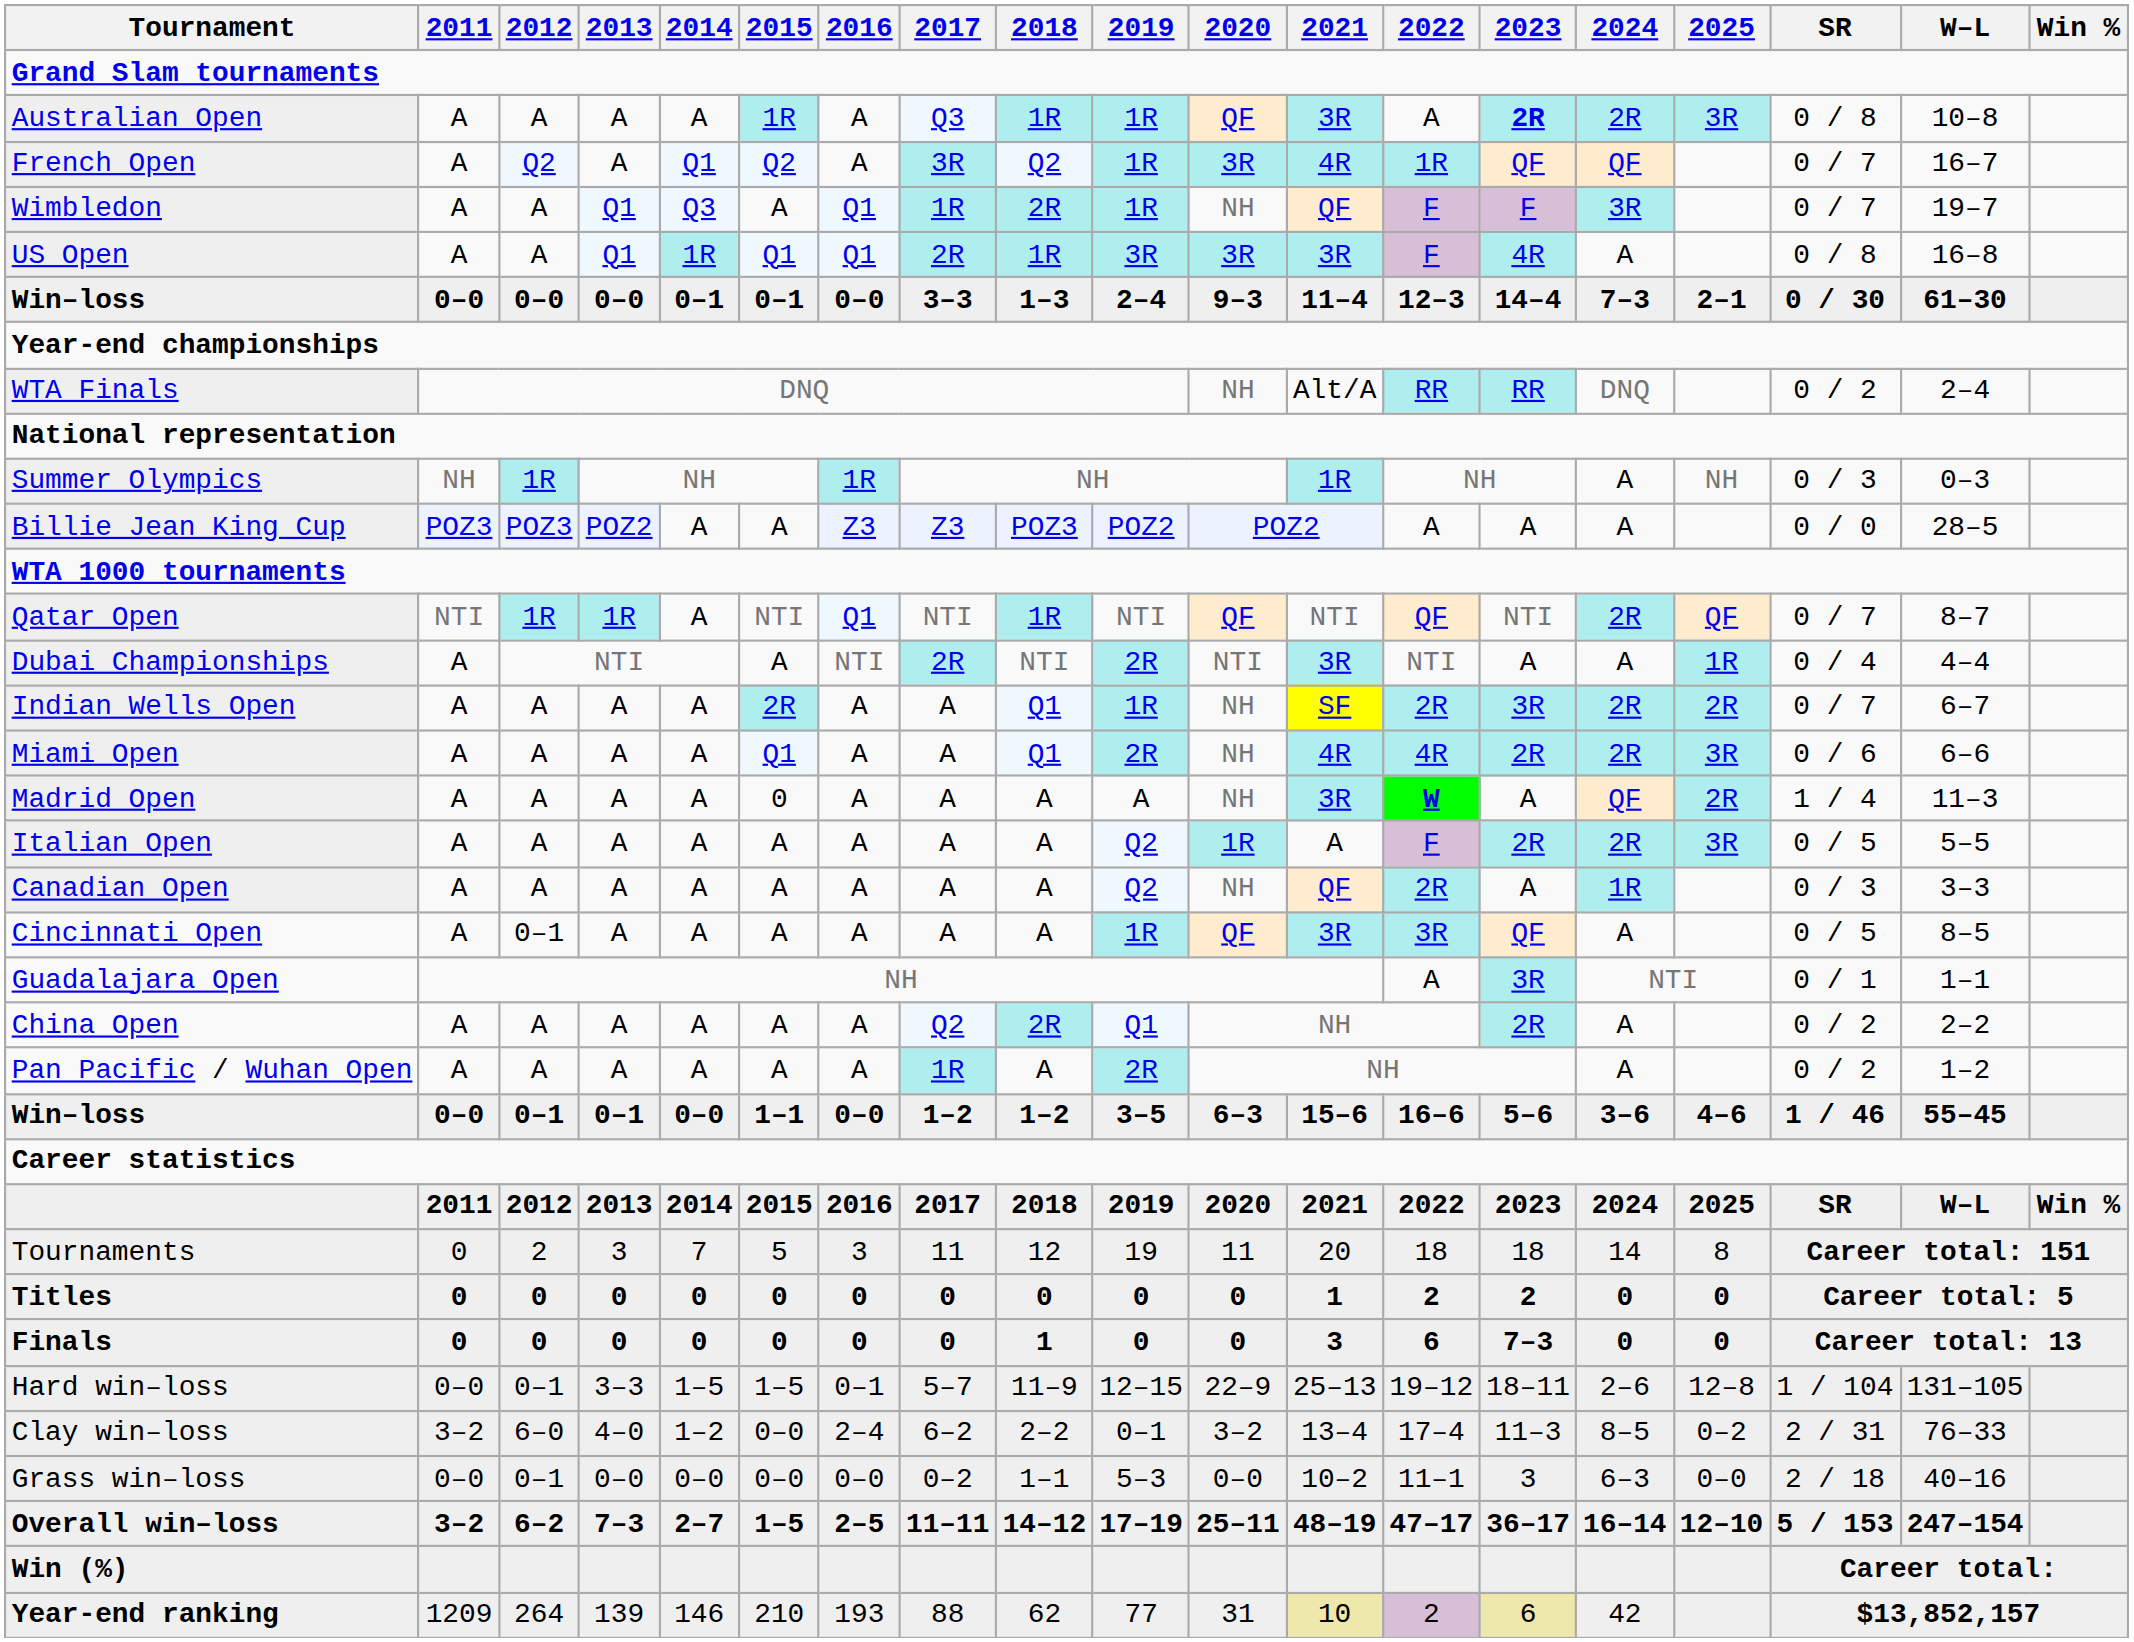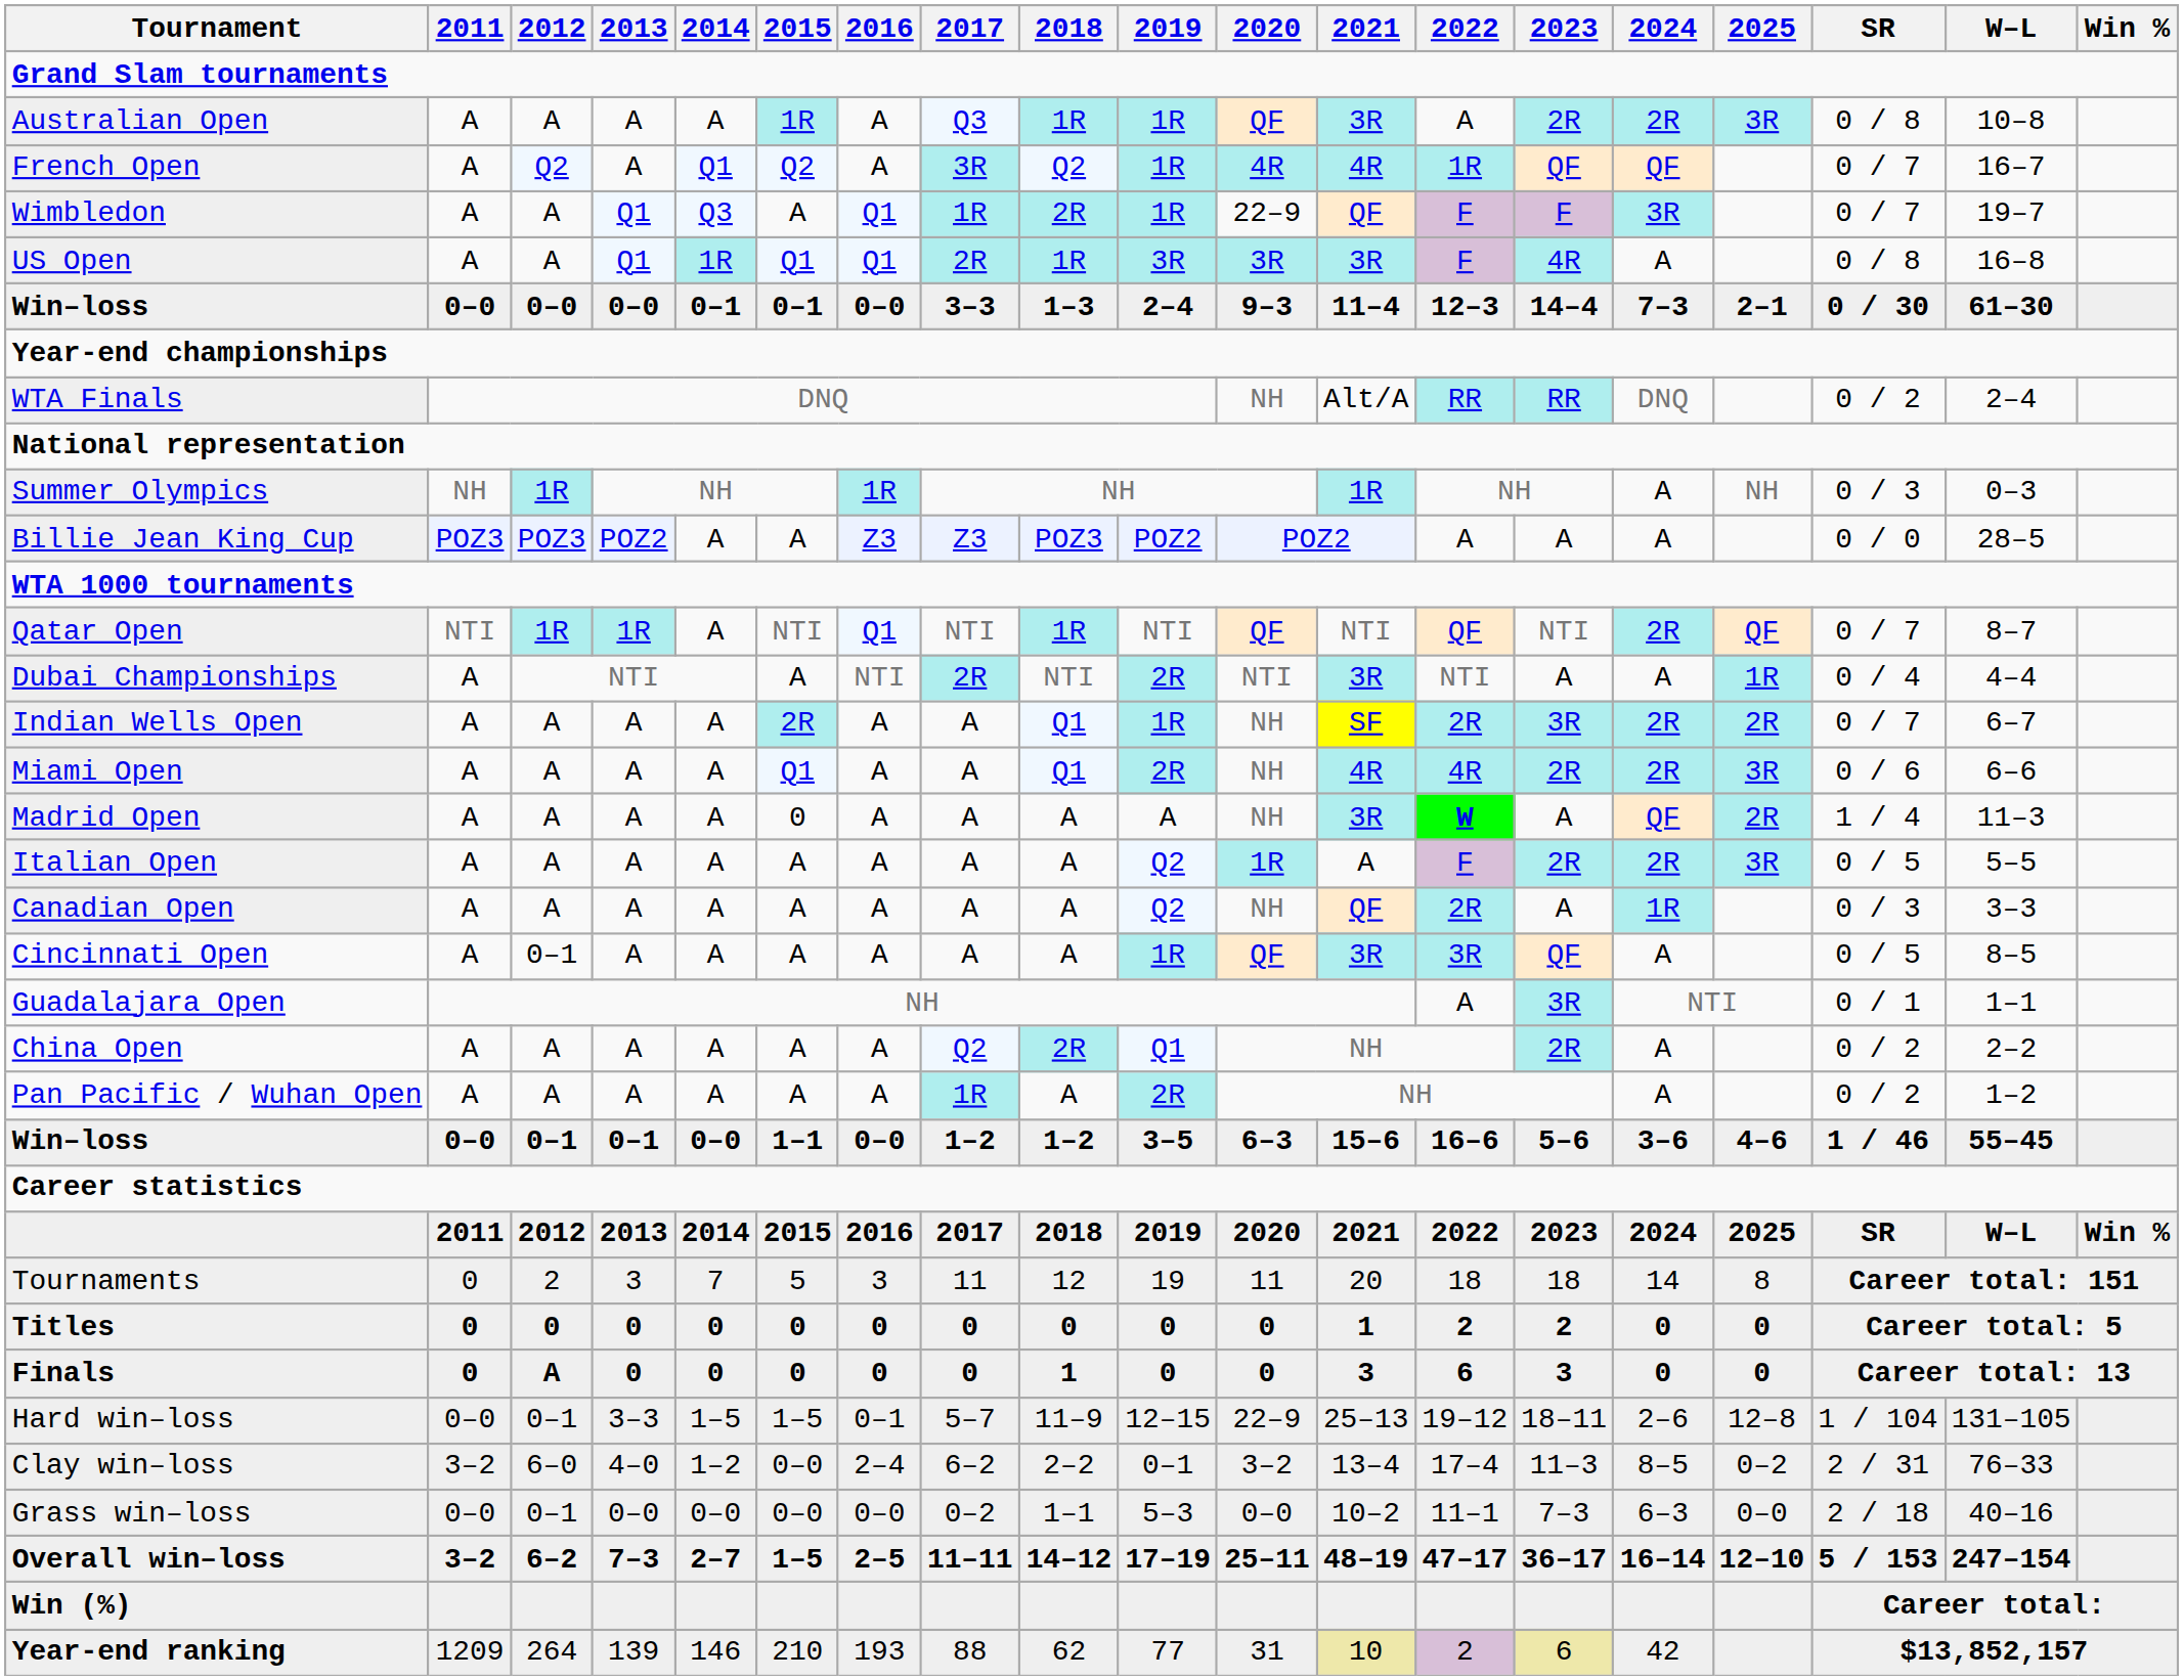Australian Open | 2023: bold -> normal
French Open | 2020: 3R -> 4R
Wimbledon | 2020: NH -> 22–9
Finals | 2012: 0 -> A
Finals | 2023: 7–3 -> 3
Grass win–loss | 2023: 3 -> 7–3
